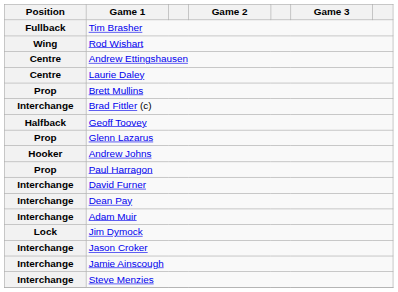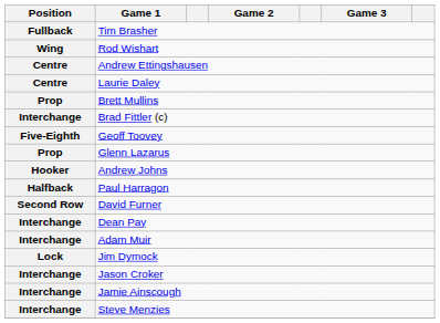Geoff Toovey | Position: Halfback -> Five-Eighth
Paul Harragon | Position: Prop -> Halfback
David Furner | Position: Interchange -> Second Row
